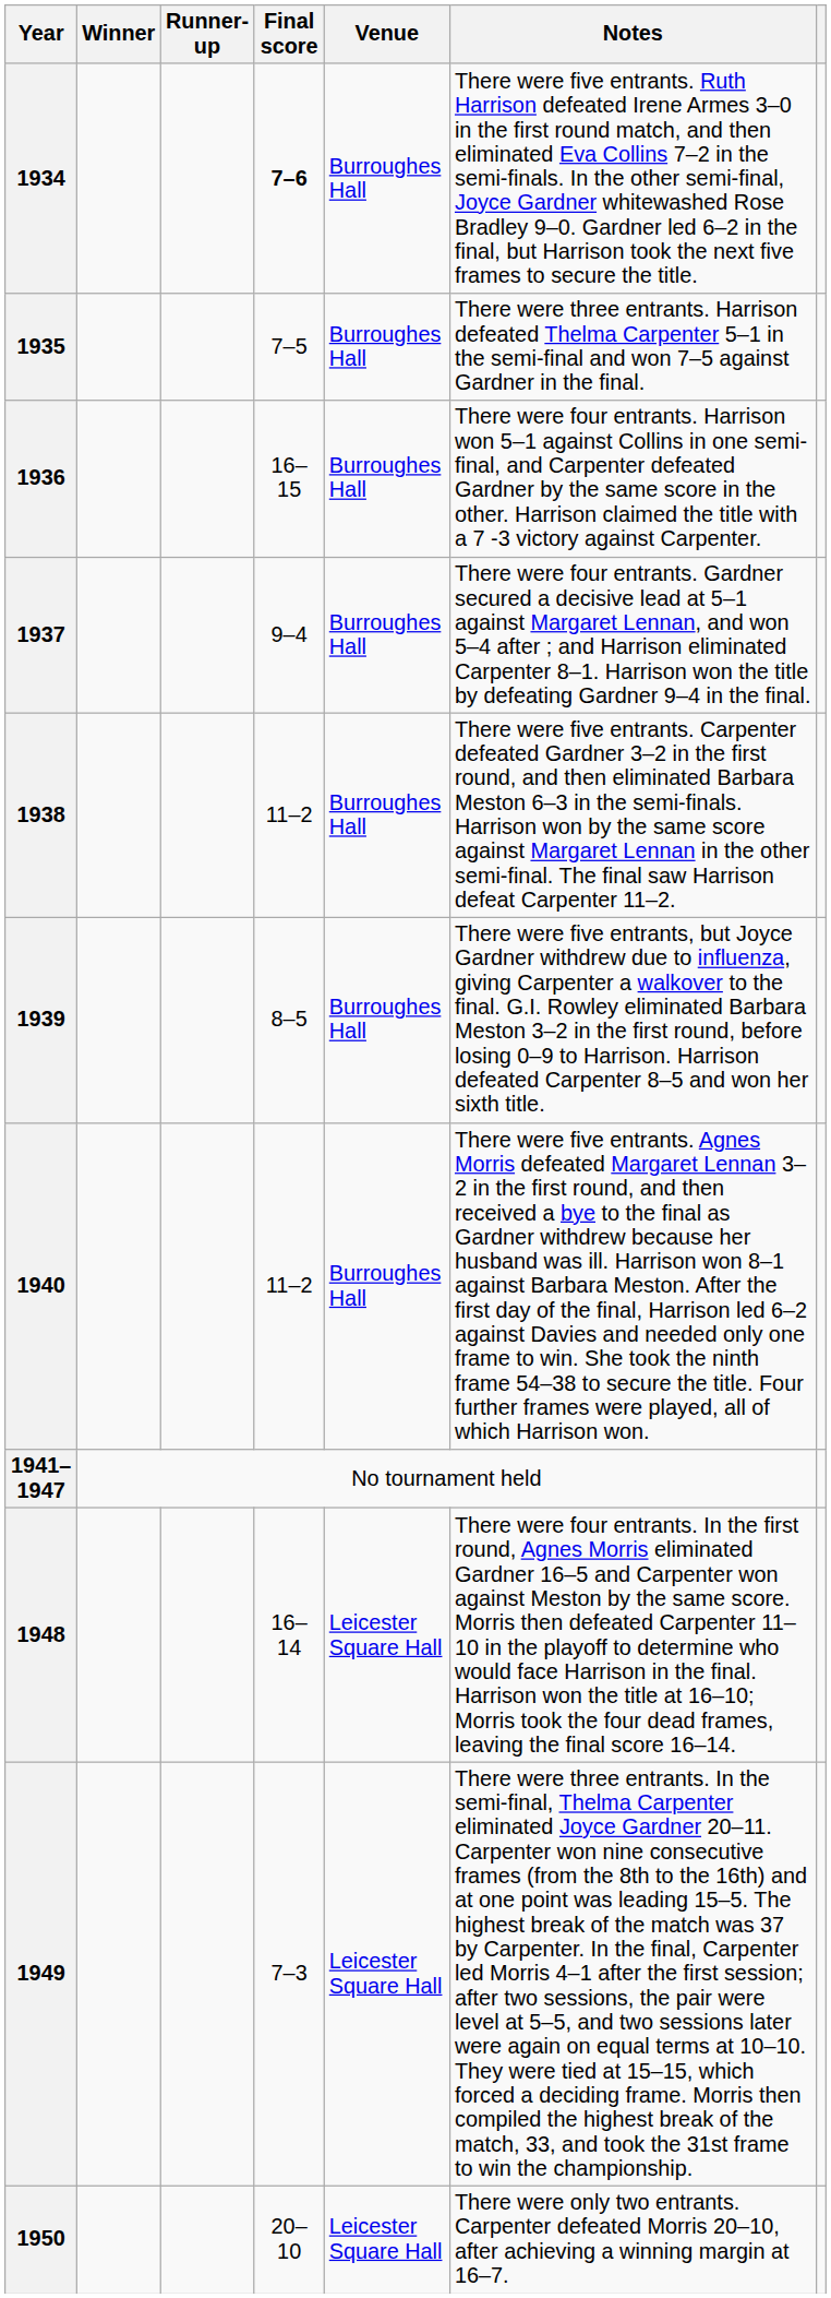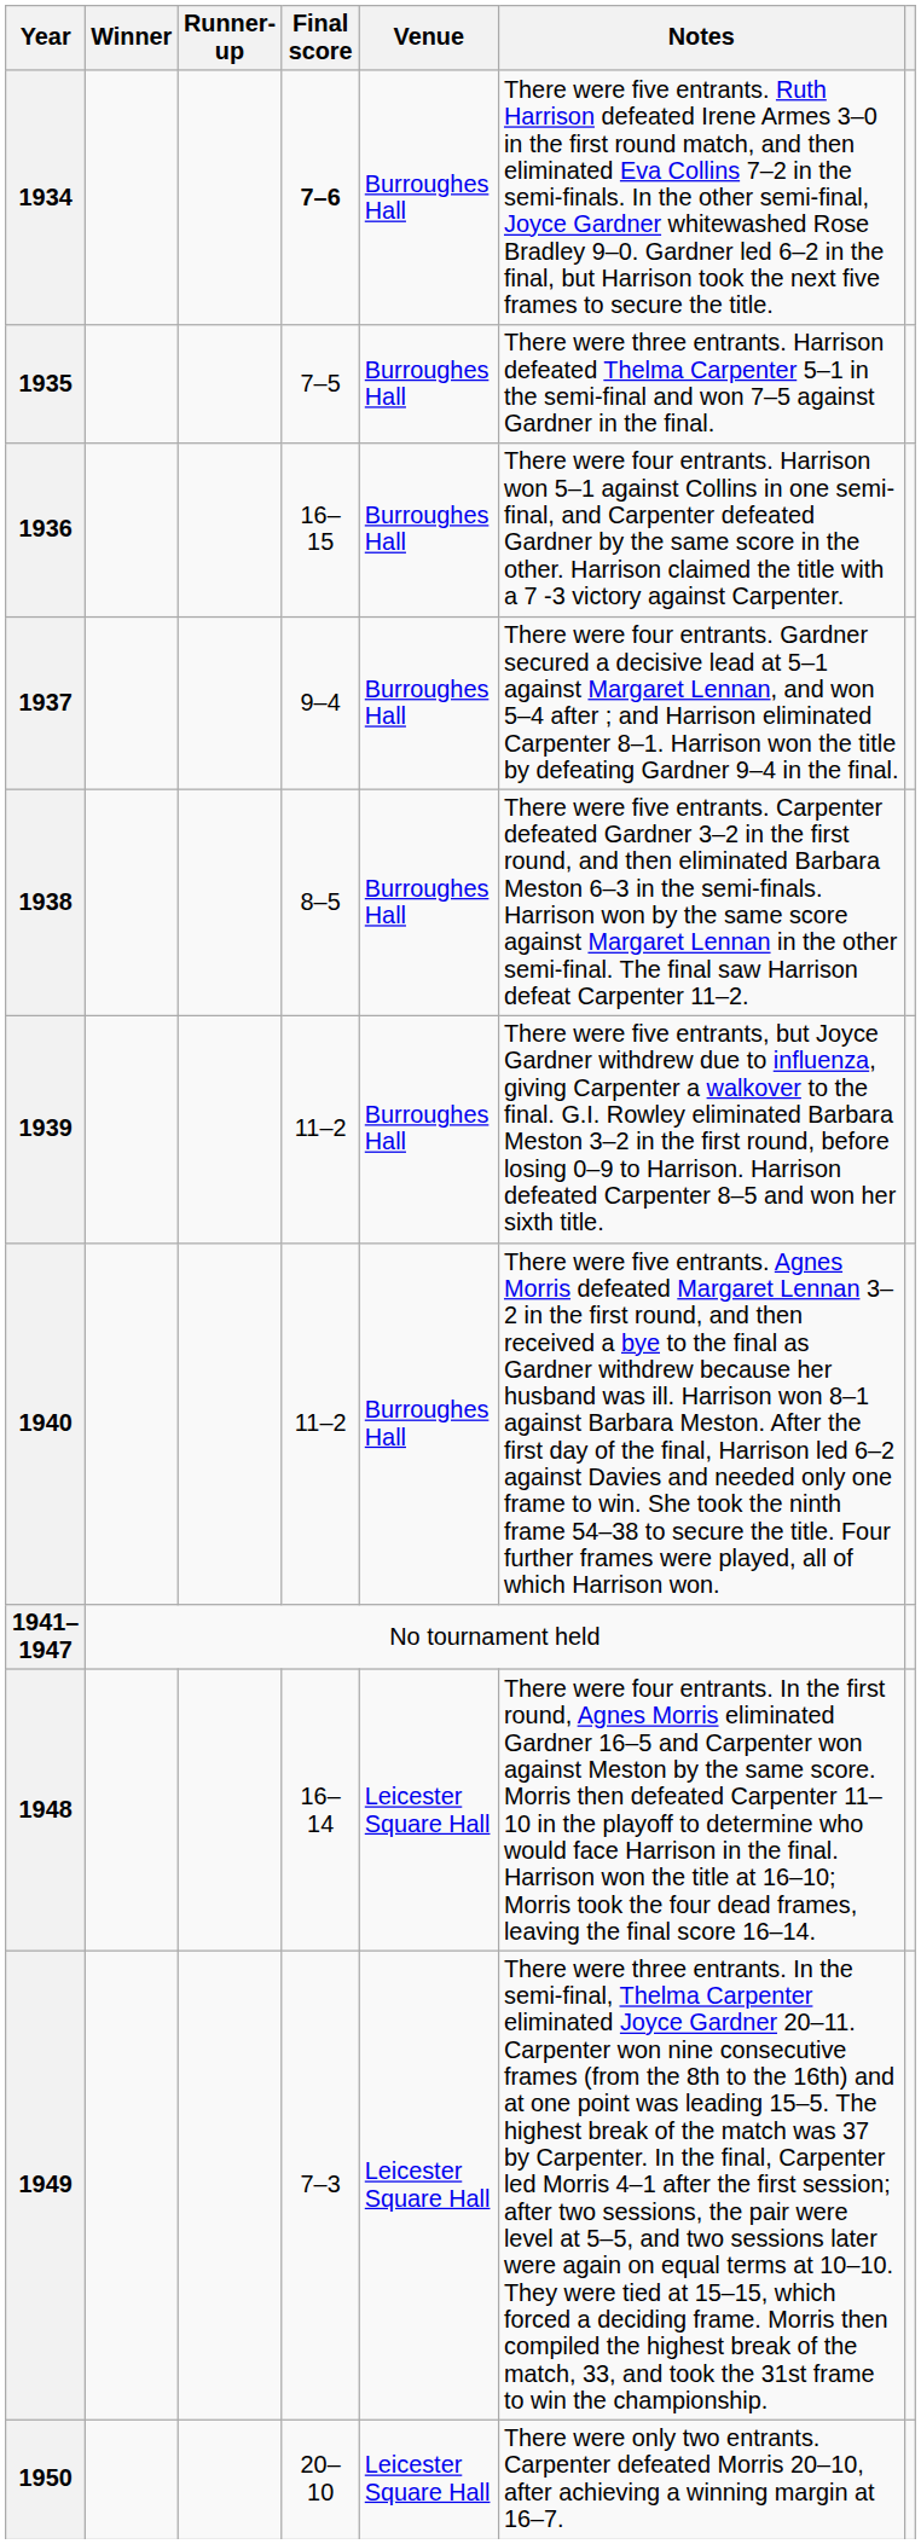1938 | Final score: 11–2 -> 8–5
1939 | Final score: 8–5 -> 11–2
